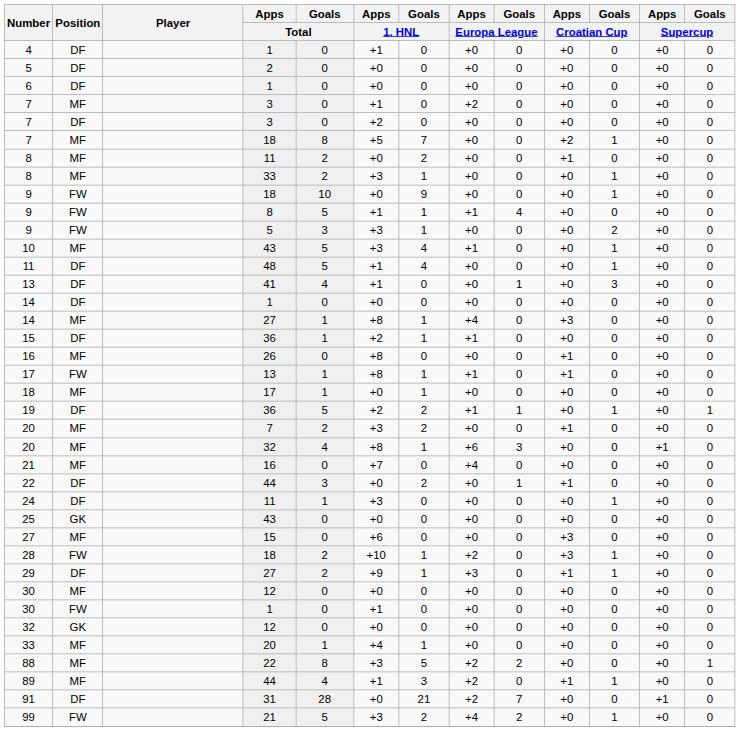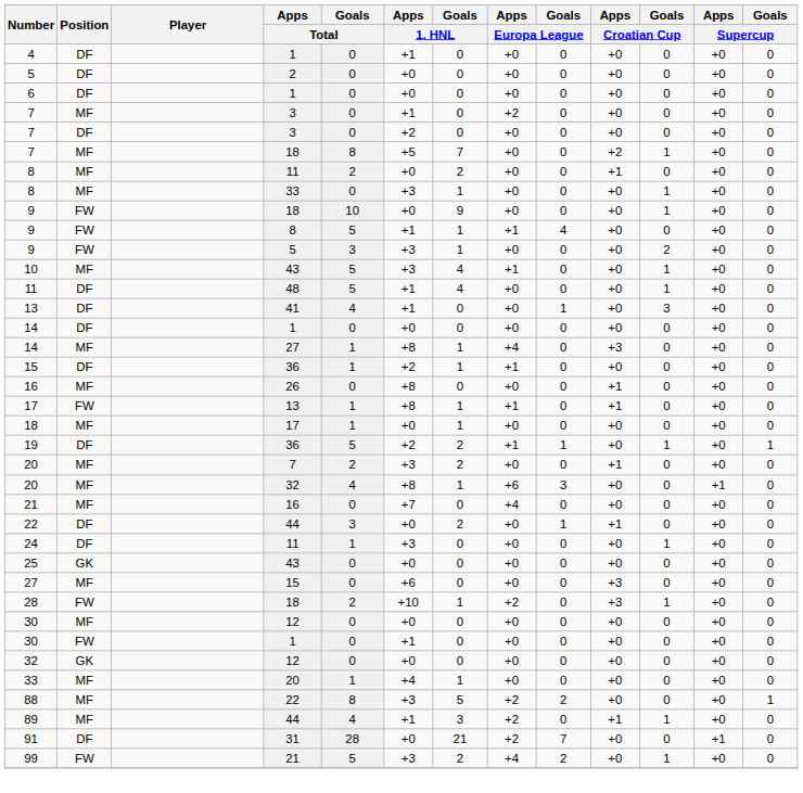8 / 33 | Goals / Total: 2 -> 0
- row: 29 | DF | 27 | 2 | +9 | 1 | +3 | 0 | +1 | 1 | +0 | 0
